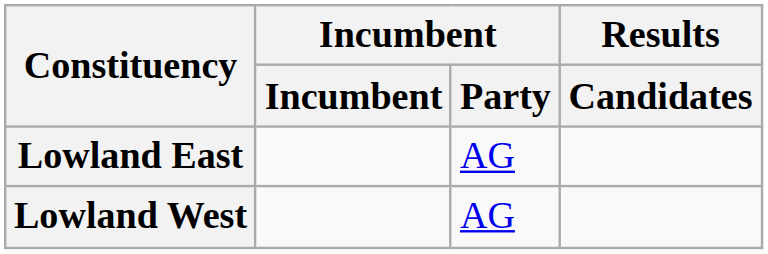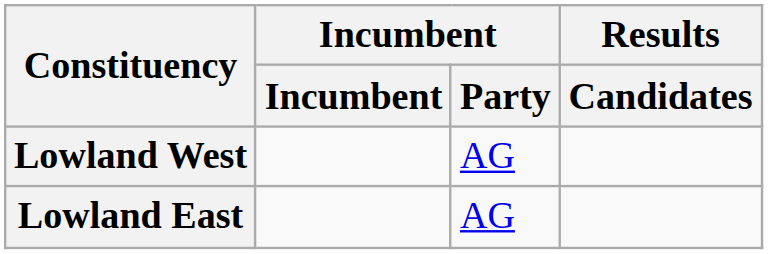rows swapped: Lowland East <-> Lowland West
